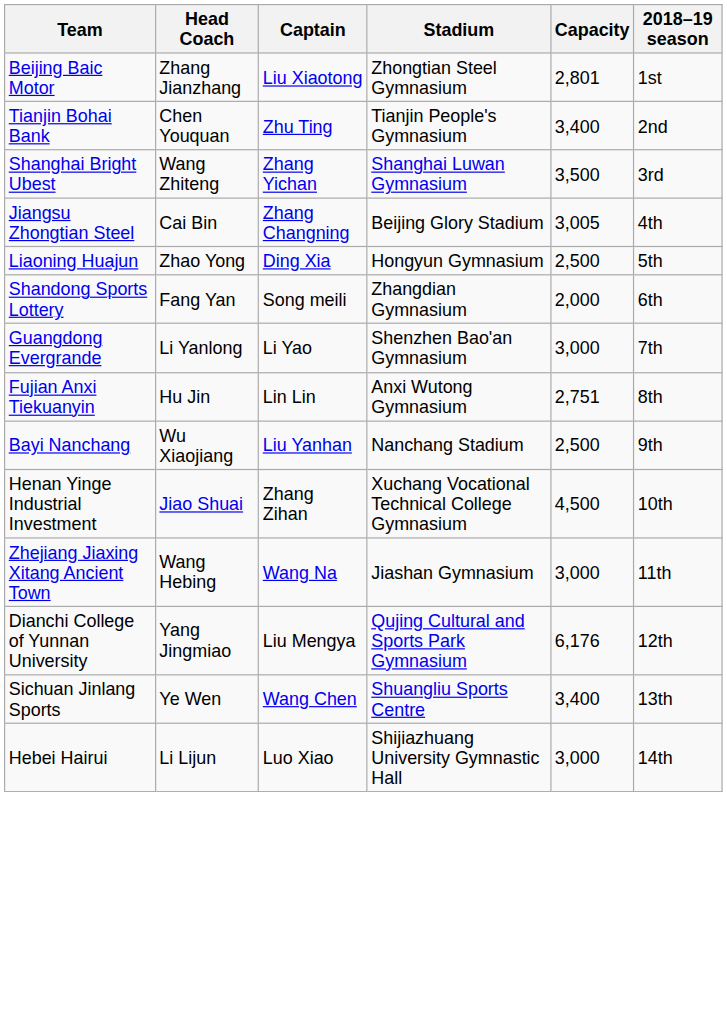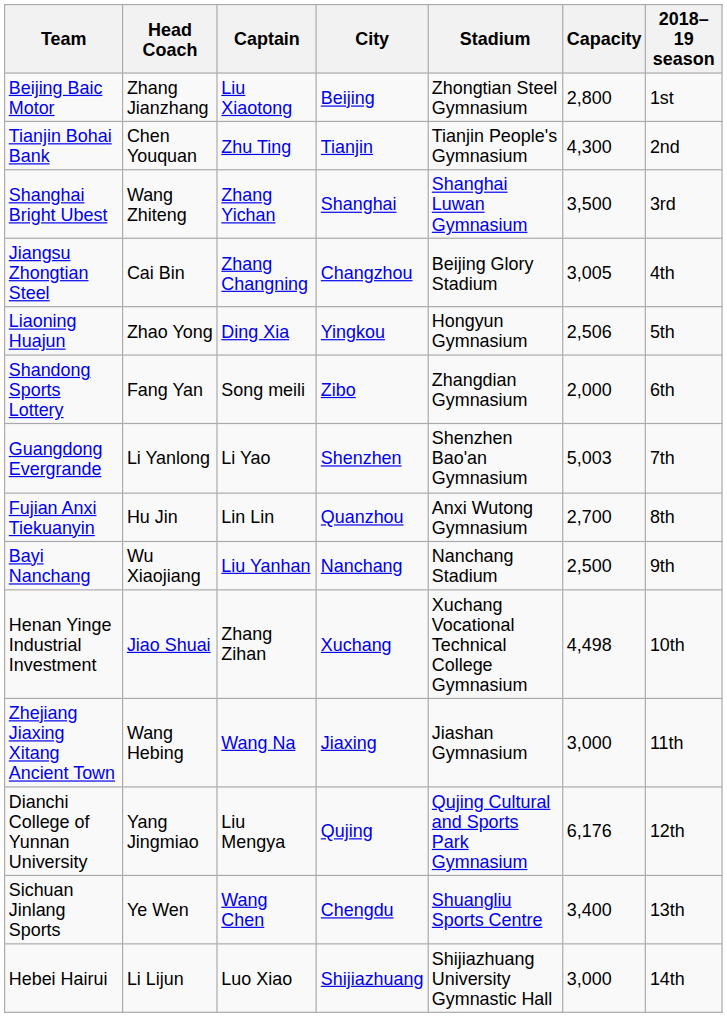+ column: City | Beijing | Tianjin | Shanghai | Changzhou | Yingkou | Zibo | Shenzhen | Quanzhou | Nanchang | Xuchang | Jiaxing | Qujing | Chengdu | Shijiazhuang
Beijing Baic Motor | Capacity: 2,801 -> 2,800
Tianjin Bohai Bank | Capacity: 3,400 -> 4,300
Liaoning Huajun | Capacity: 2,500 -> 2,506
Guangdong Evergrande | Capacity: 3,000 -> 5,003
Fujian Anxi Tiekuanyin | Capacity: 2,751 -> 2,700
Henan Yinge Industrial Investment | Capacity: 4,500 -> 4,498
